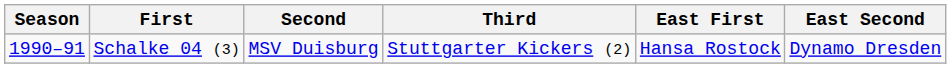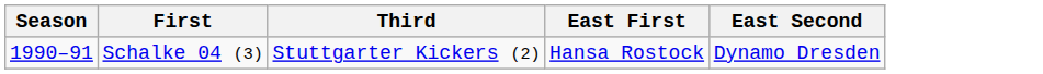- column: Second | MSV Duisburg
